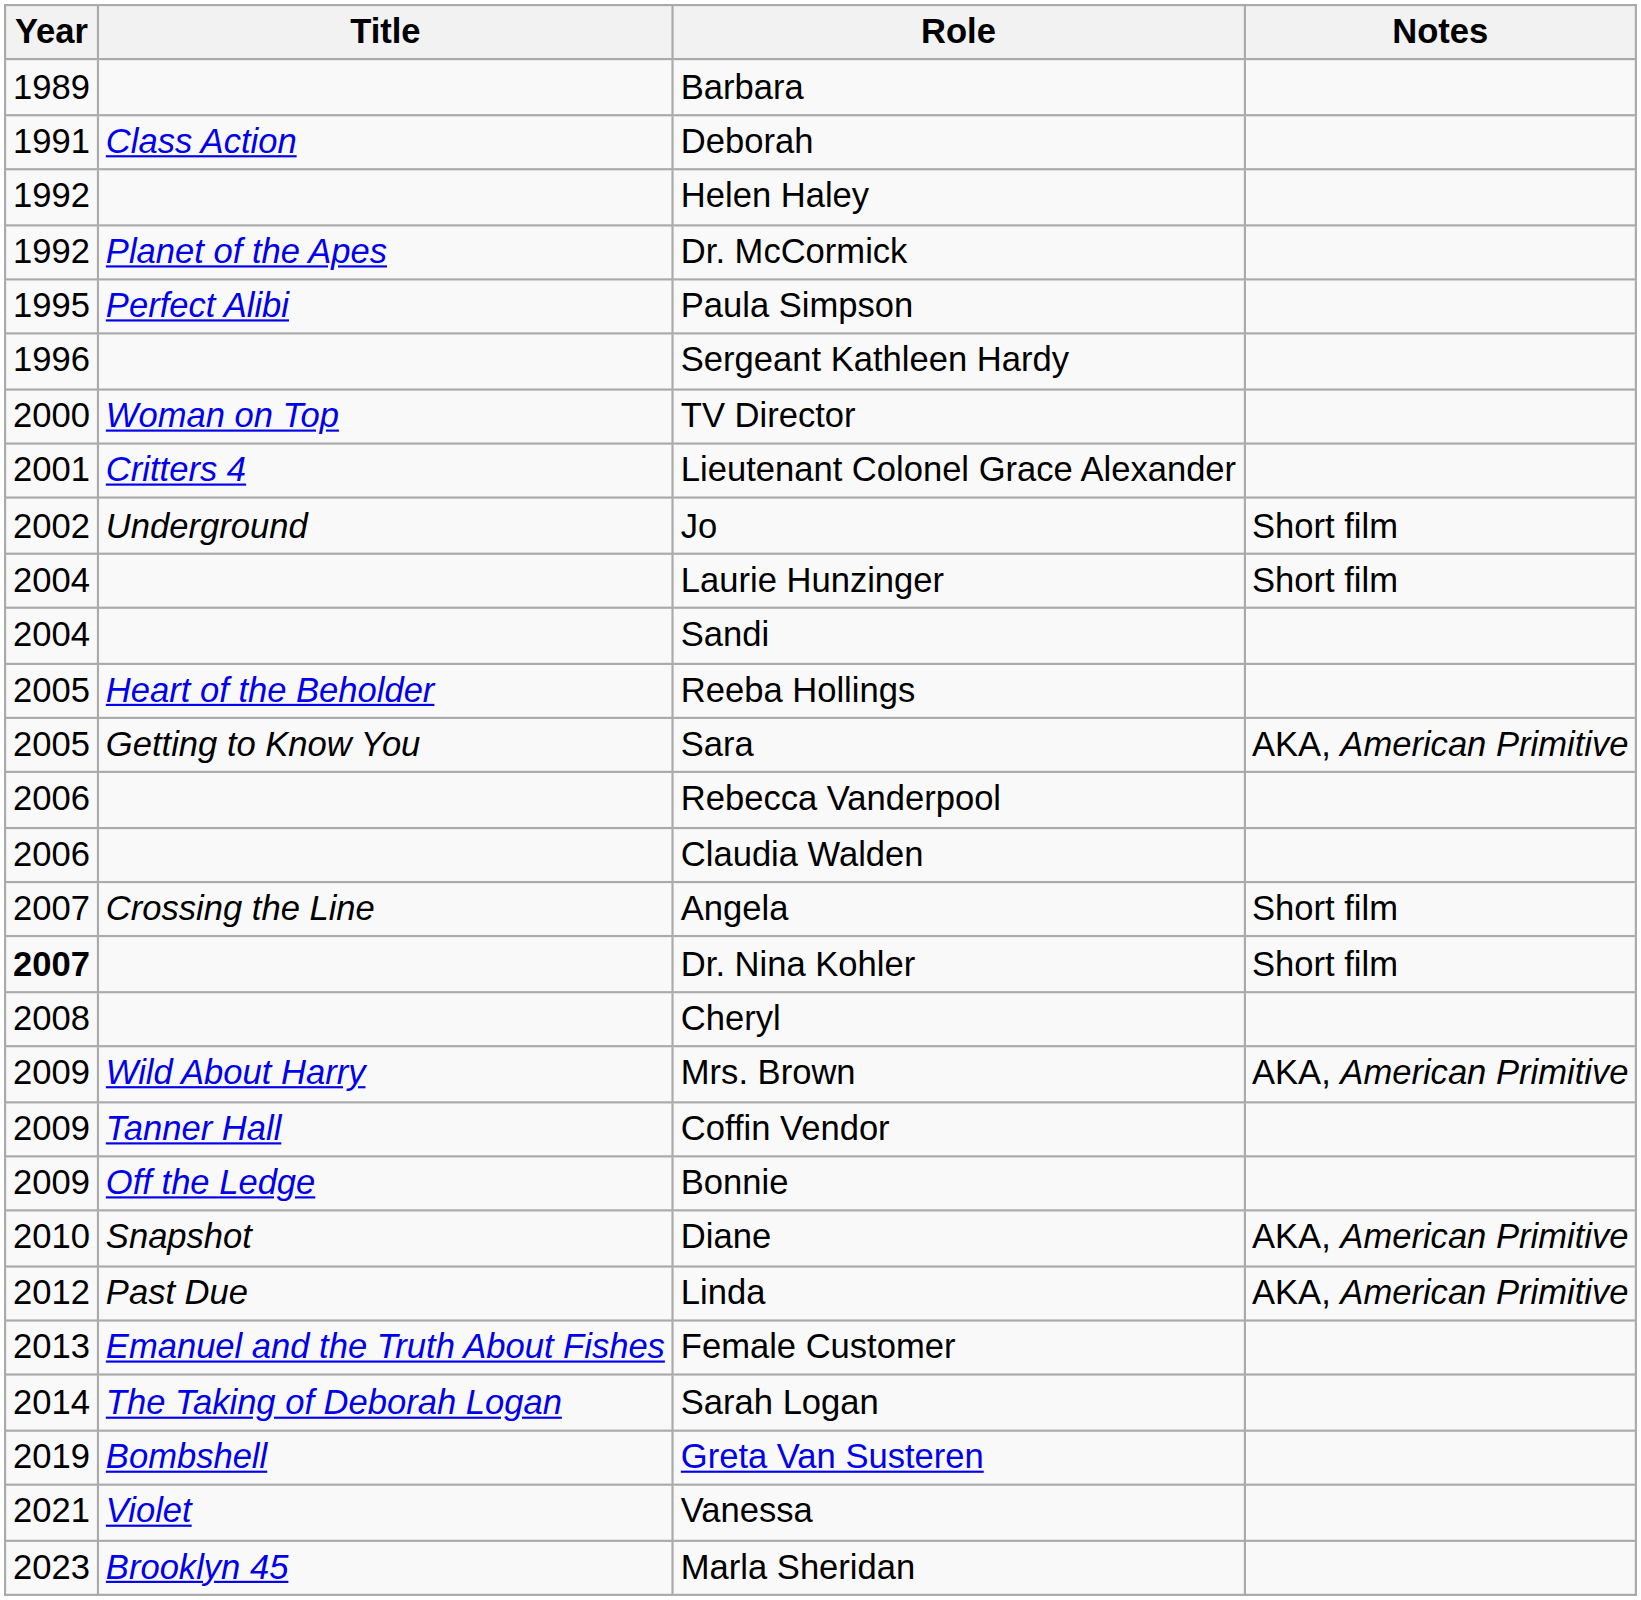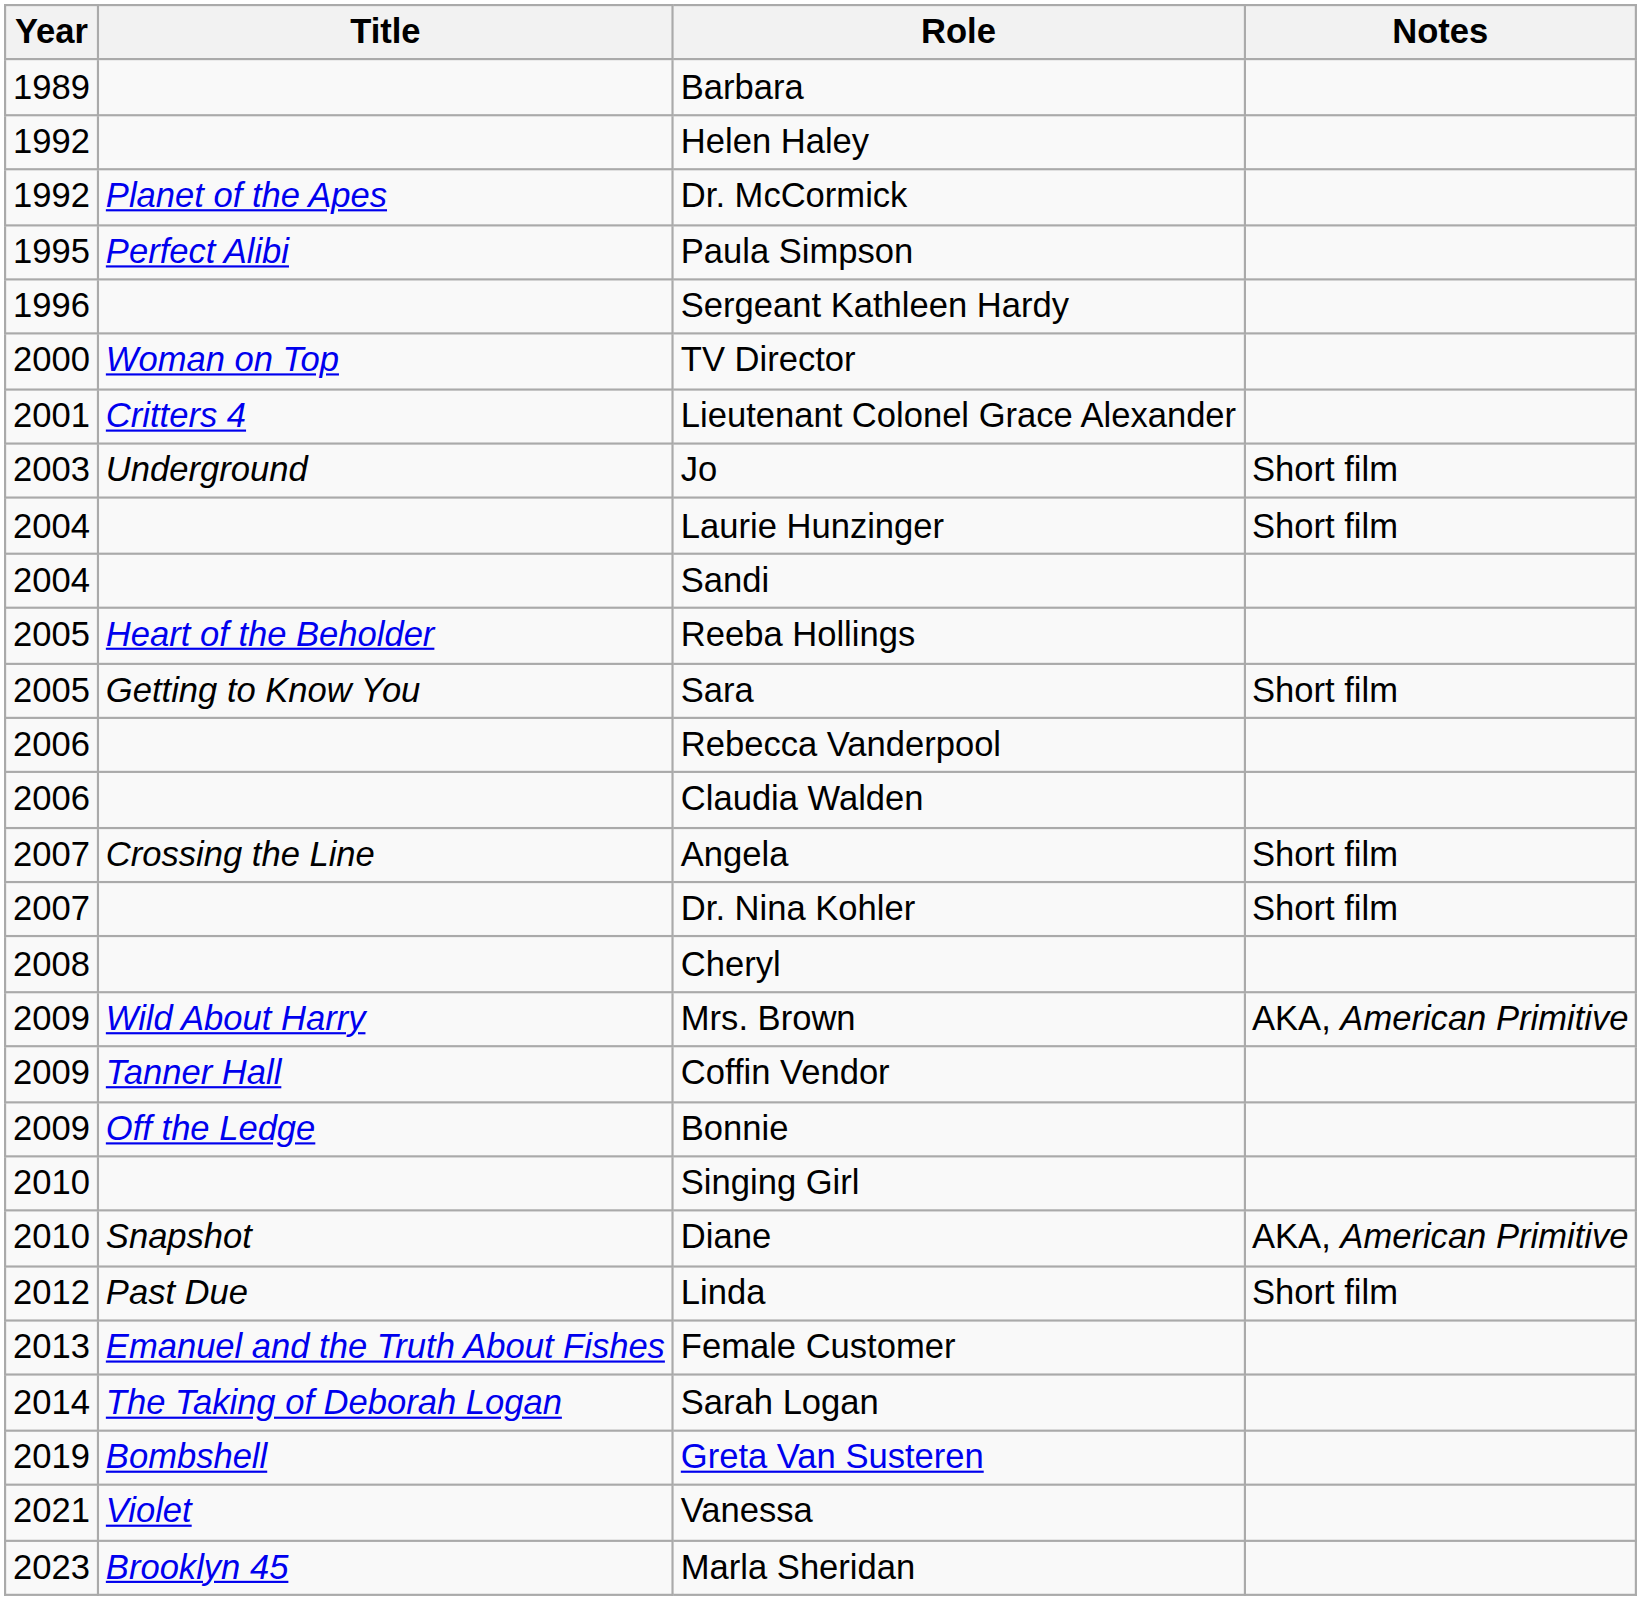- row: 1991 | Class Action | Deborah
Jo | Year: 2002 -> 2003
Sara | Notes: AKA, American Primitive -> Short film
Dr. Nina Kohler | Year: bold -> normal
+ row: 2010 | Singing Girl
Linda | Notes: AKA, American Primitive -> Short film
